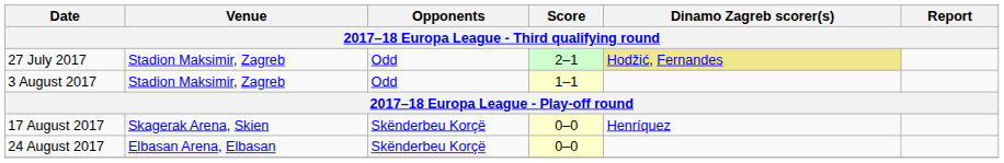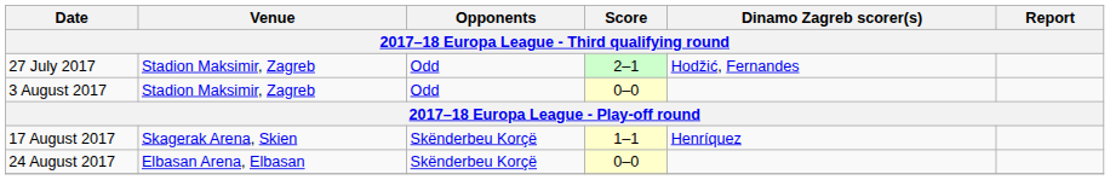27 July 2017 | Dinamo Zagreb scorer(s): khaki background -> no background
3 August 2017 | Score: 1–1 -> 0–0
17 August 2017 | Score: 0–0 -> 1–1
